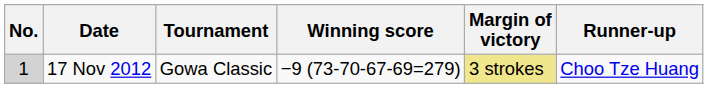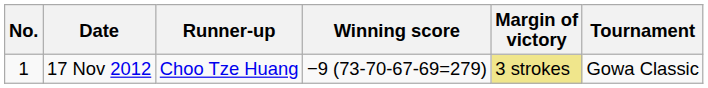columns swapped: Tournament <-> Runner-up
17 Nov 2012 | No.: lightgrey background -> no background
